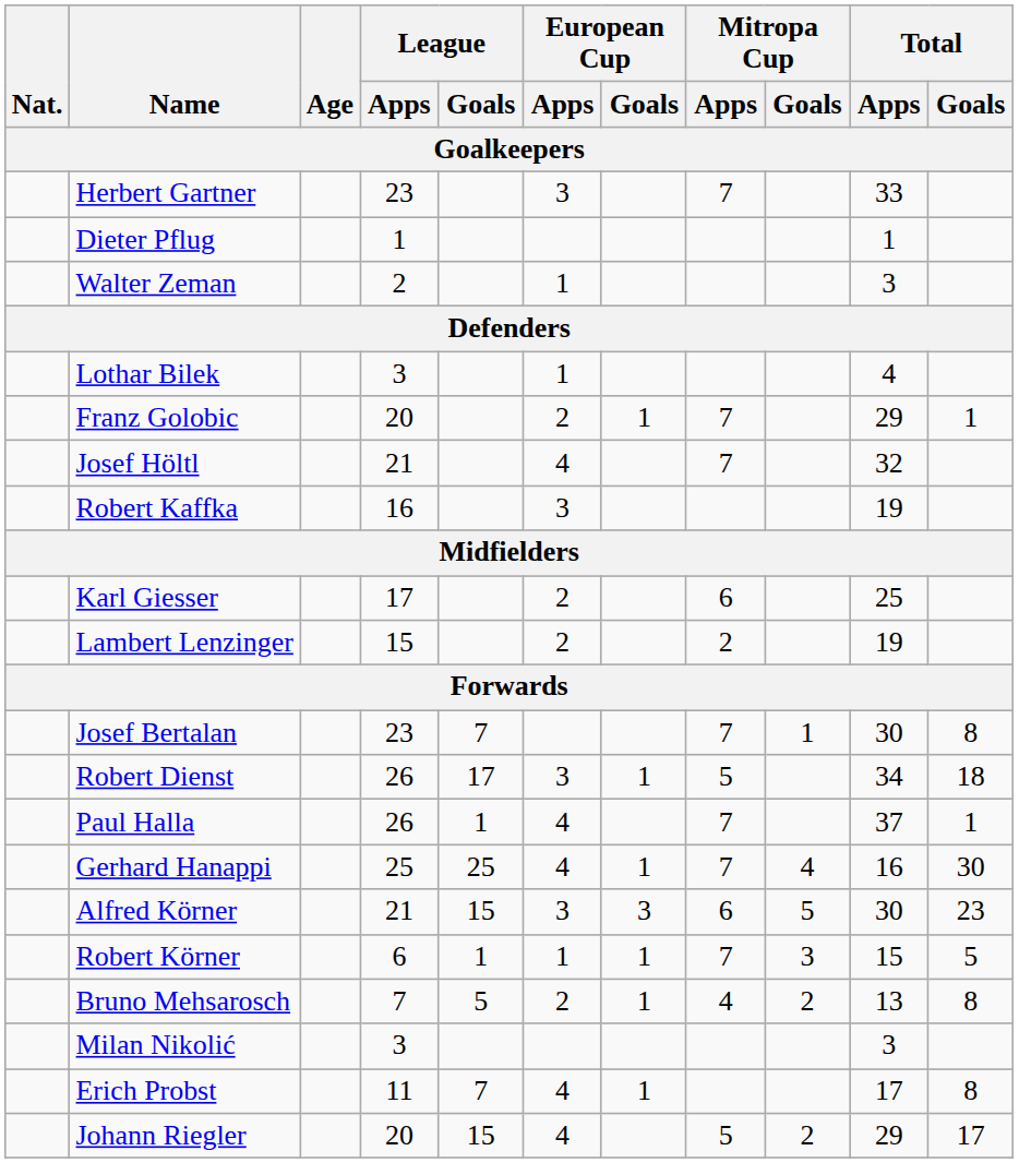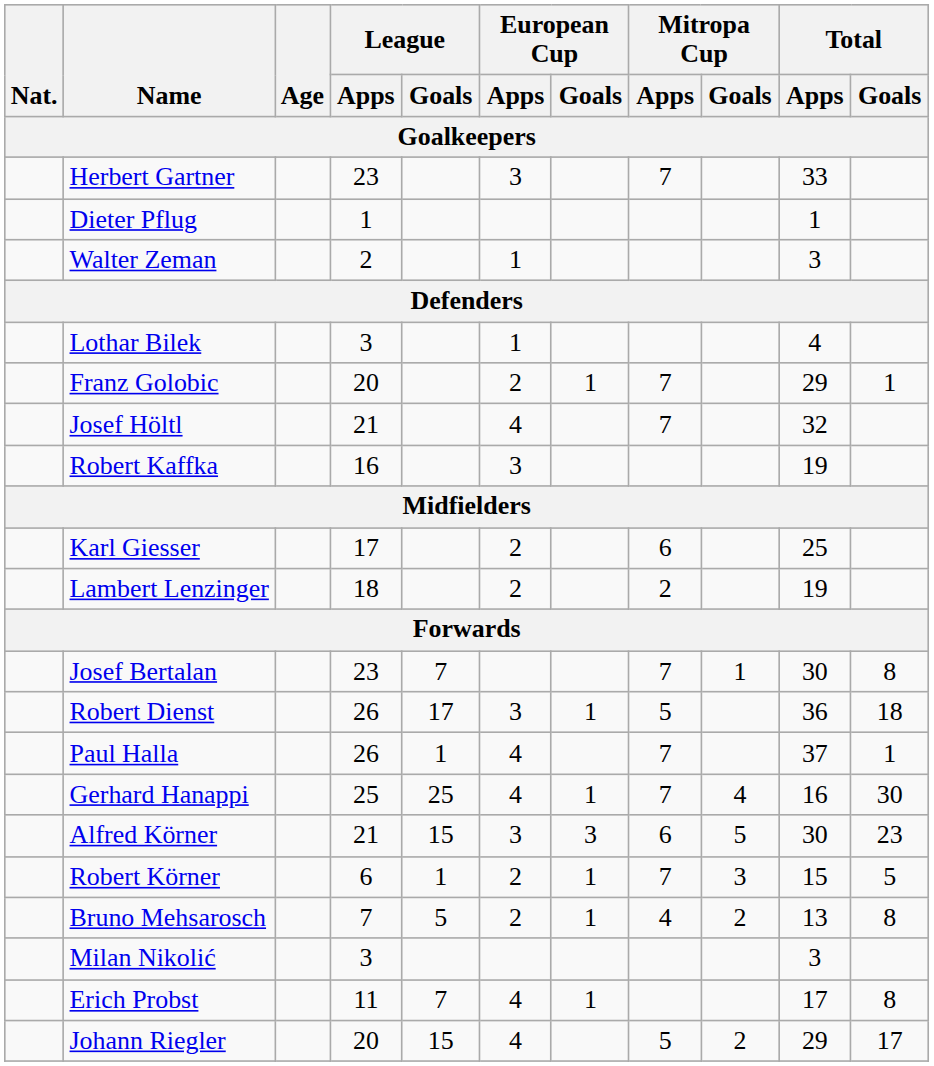Lambert Lenzinger | League / Apps: 15 -> 18
Robert Dienst | Total / Apps: 34 -> 36
Robert Körner | European Cup / Apps: 1 -> 2
